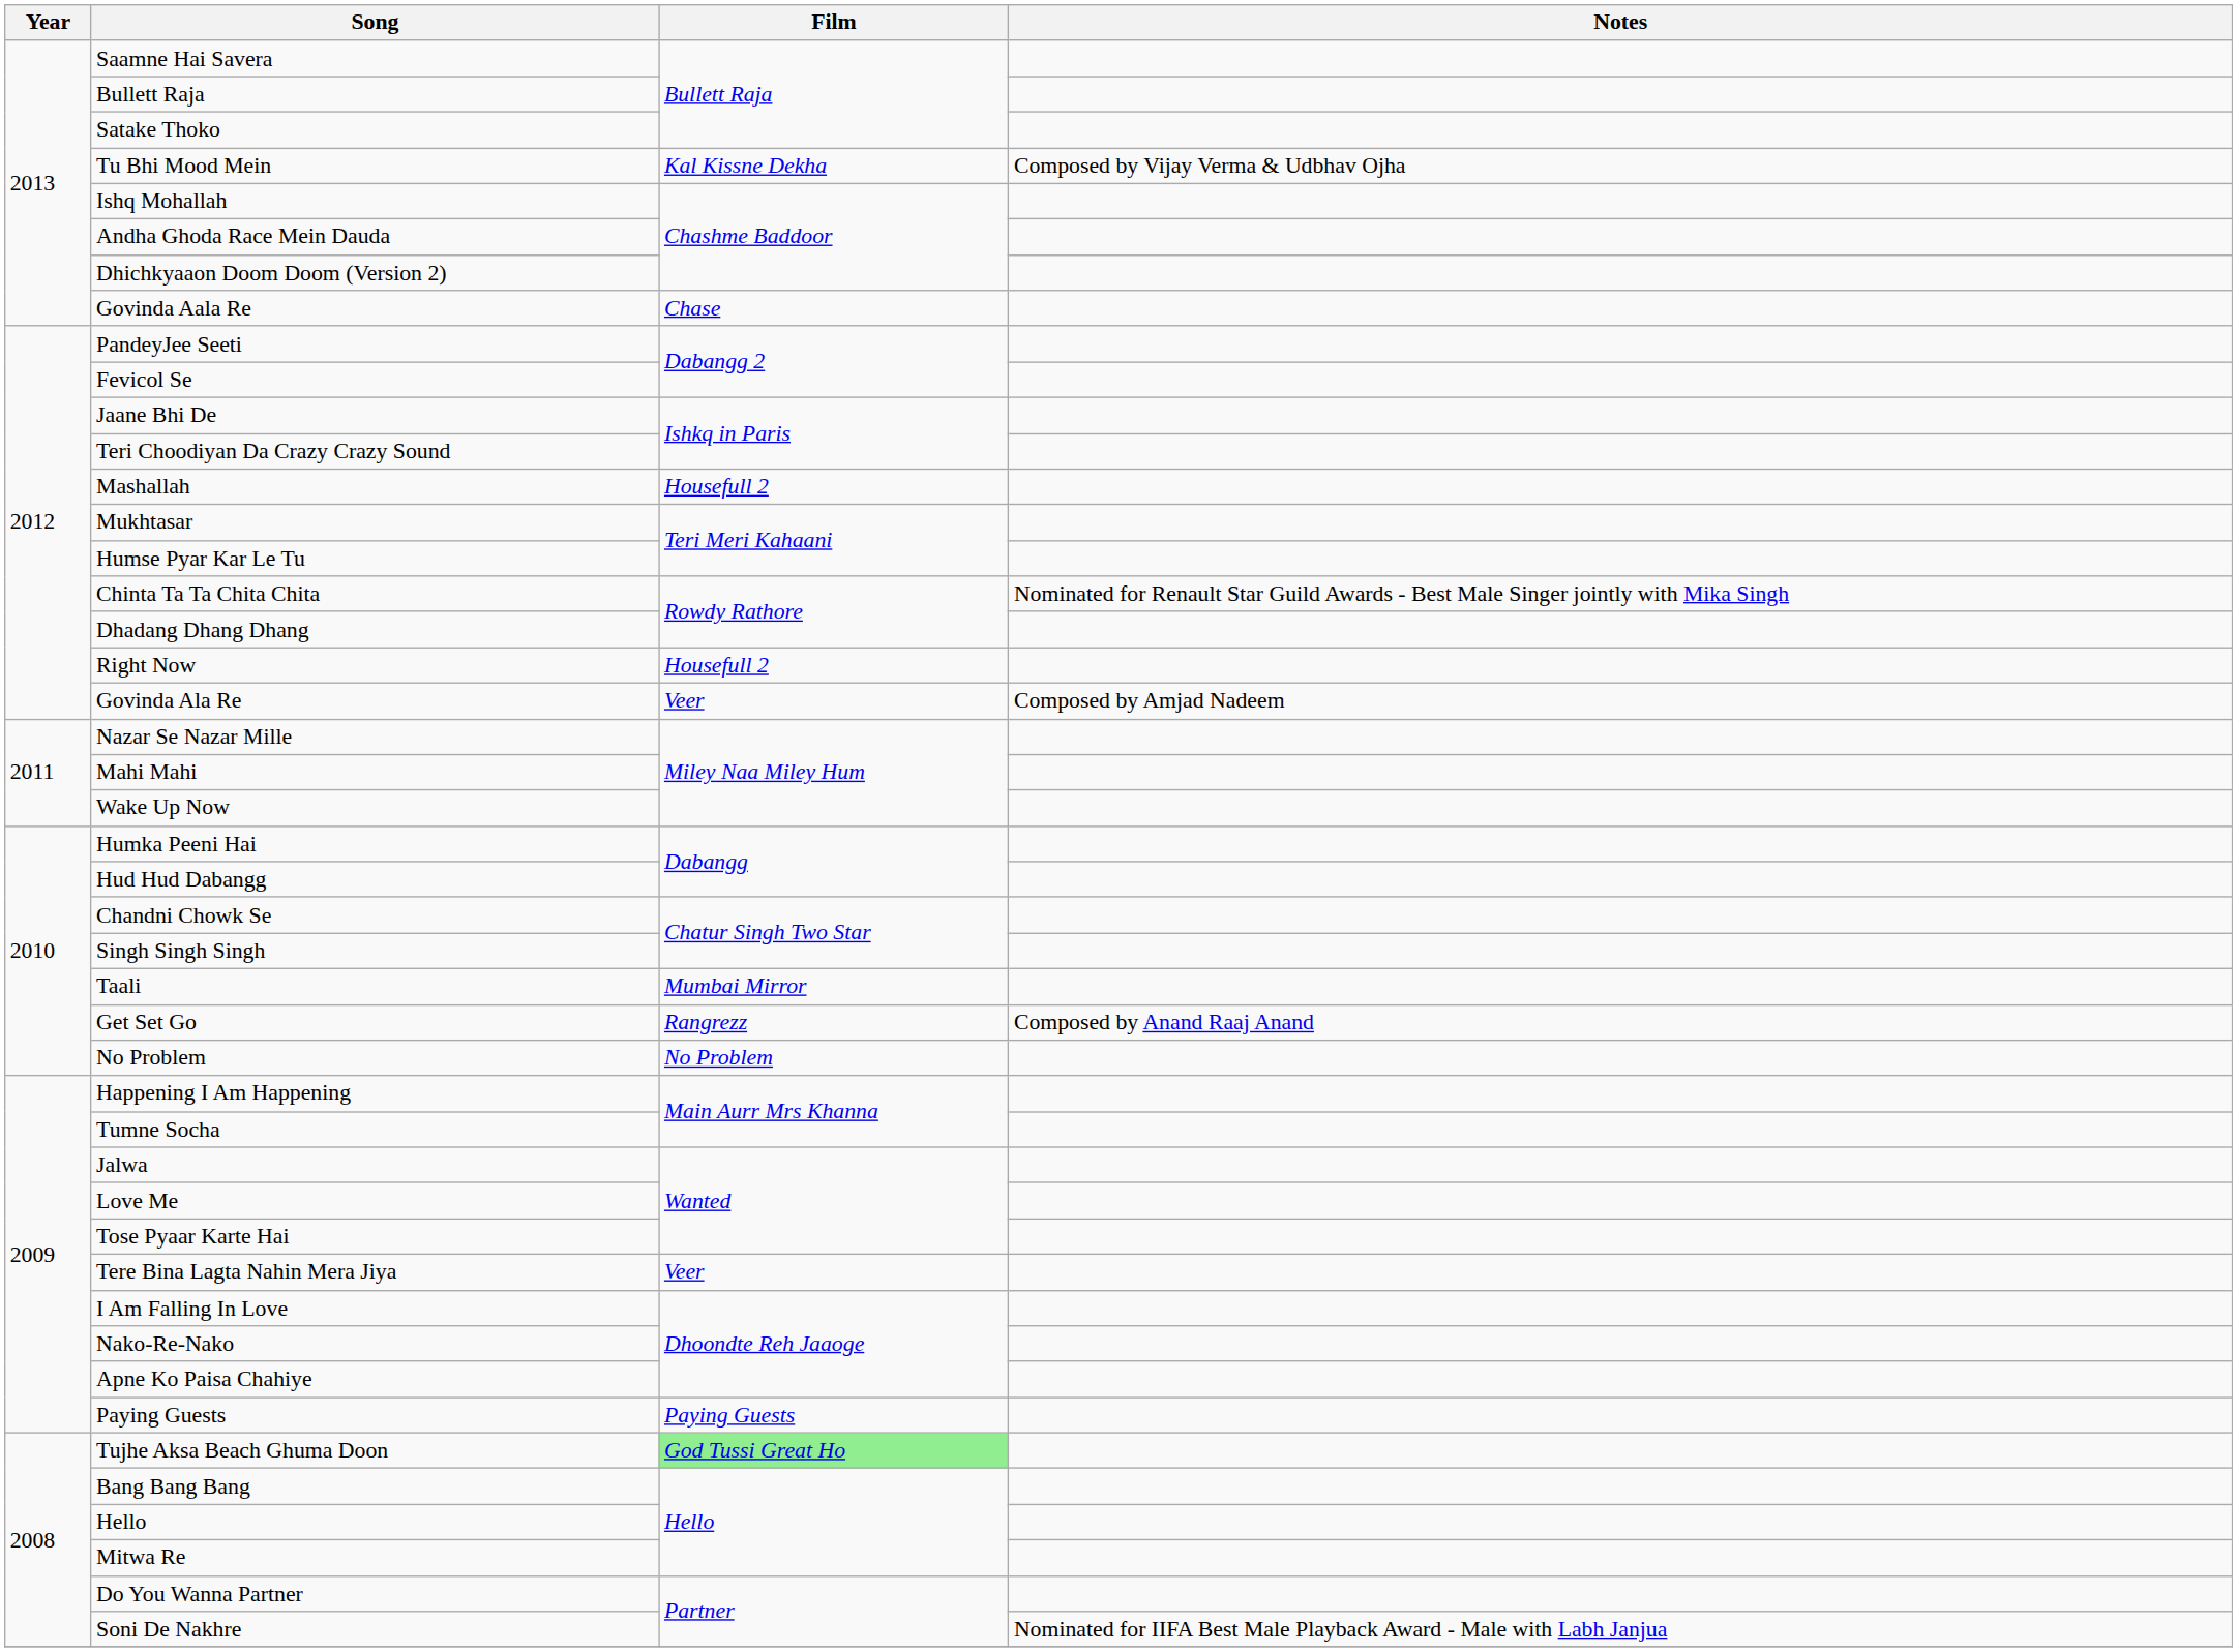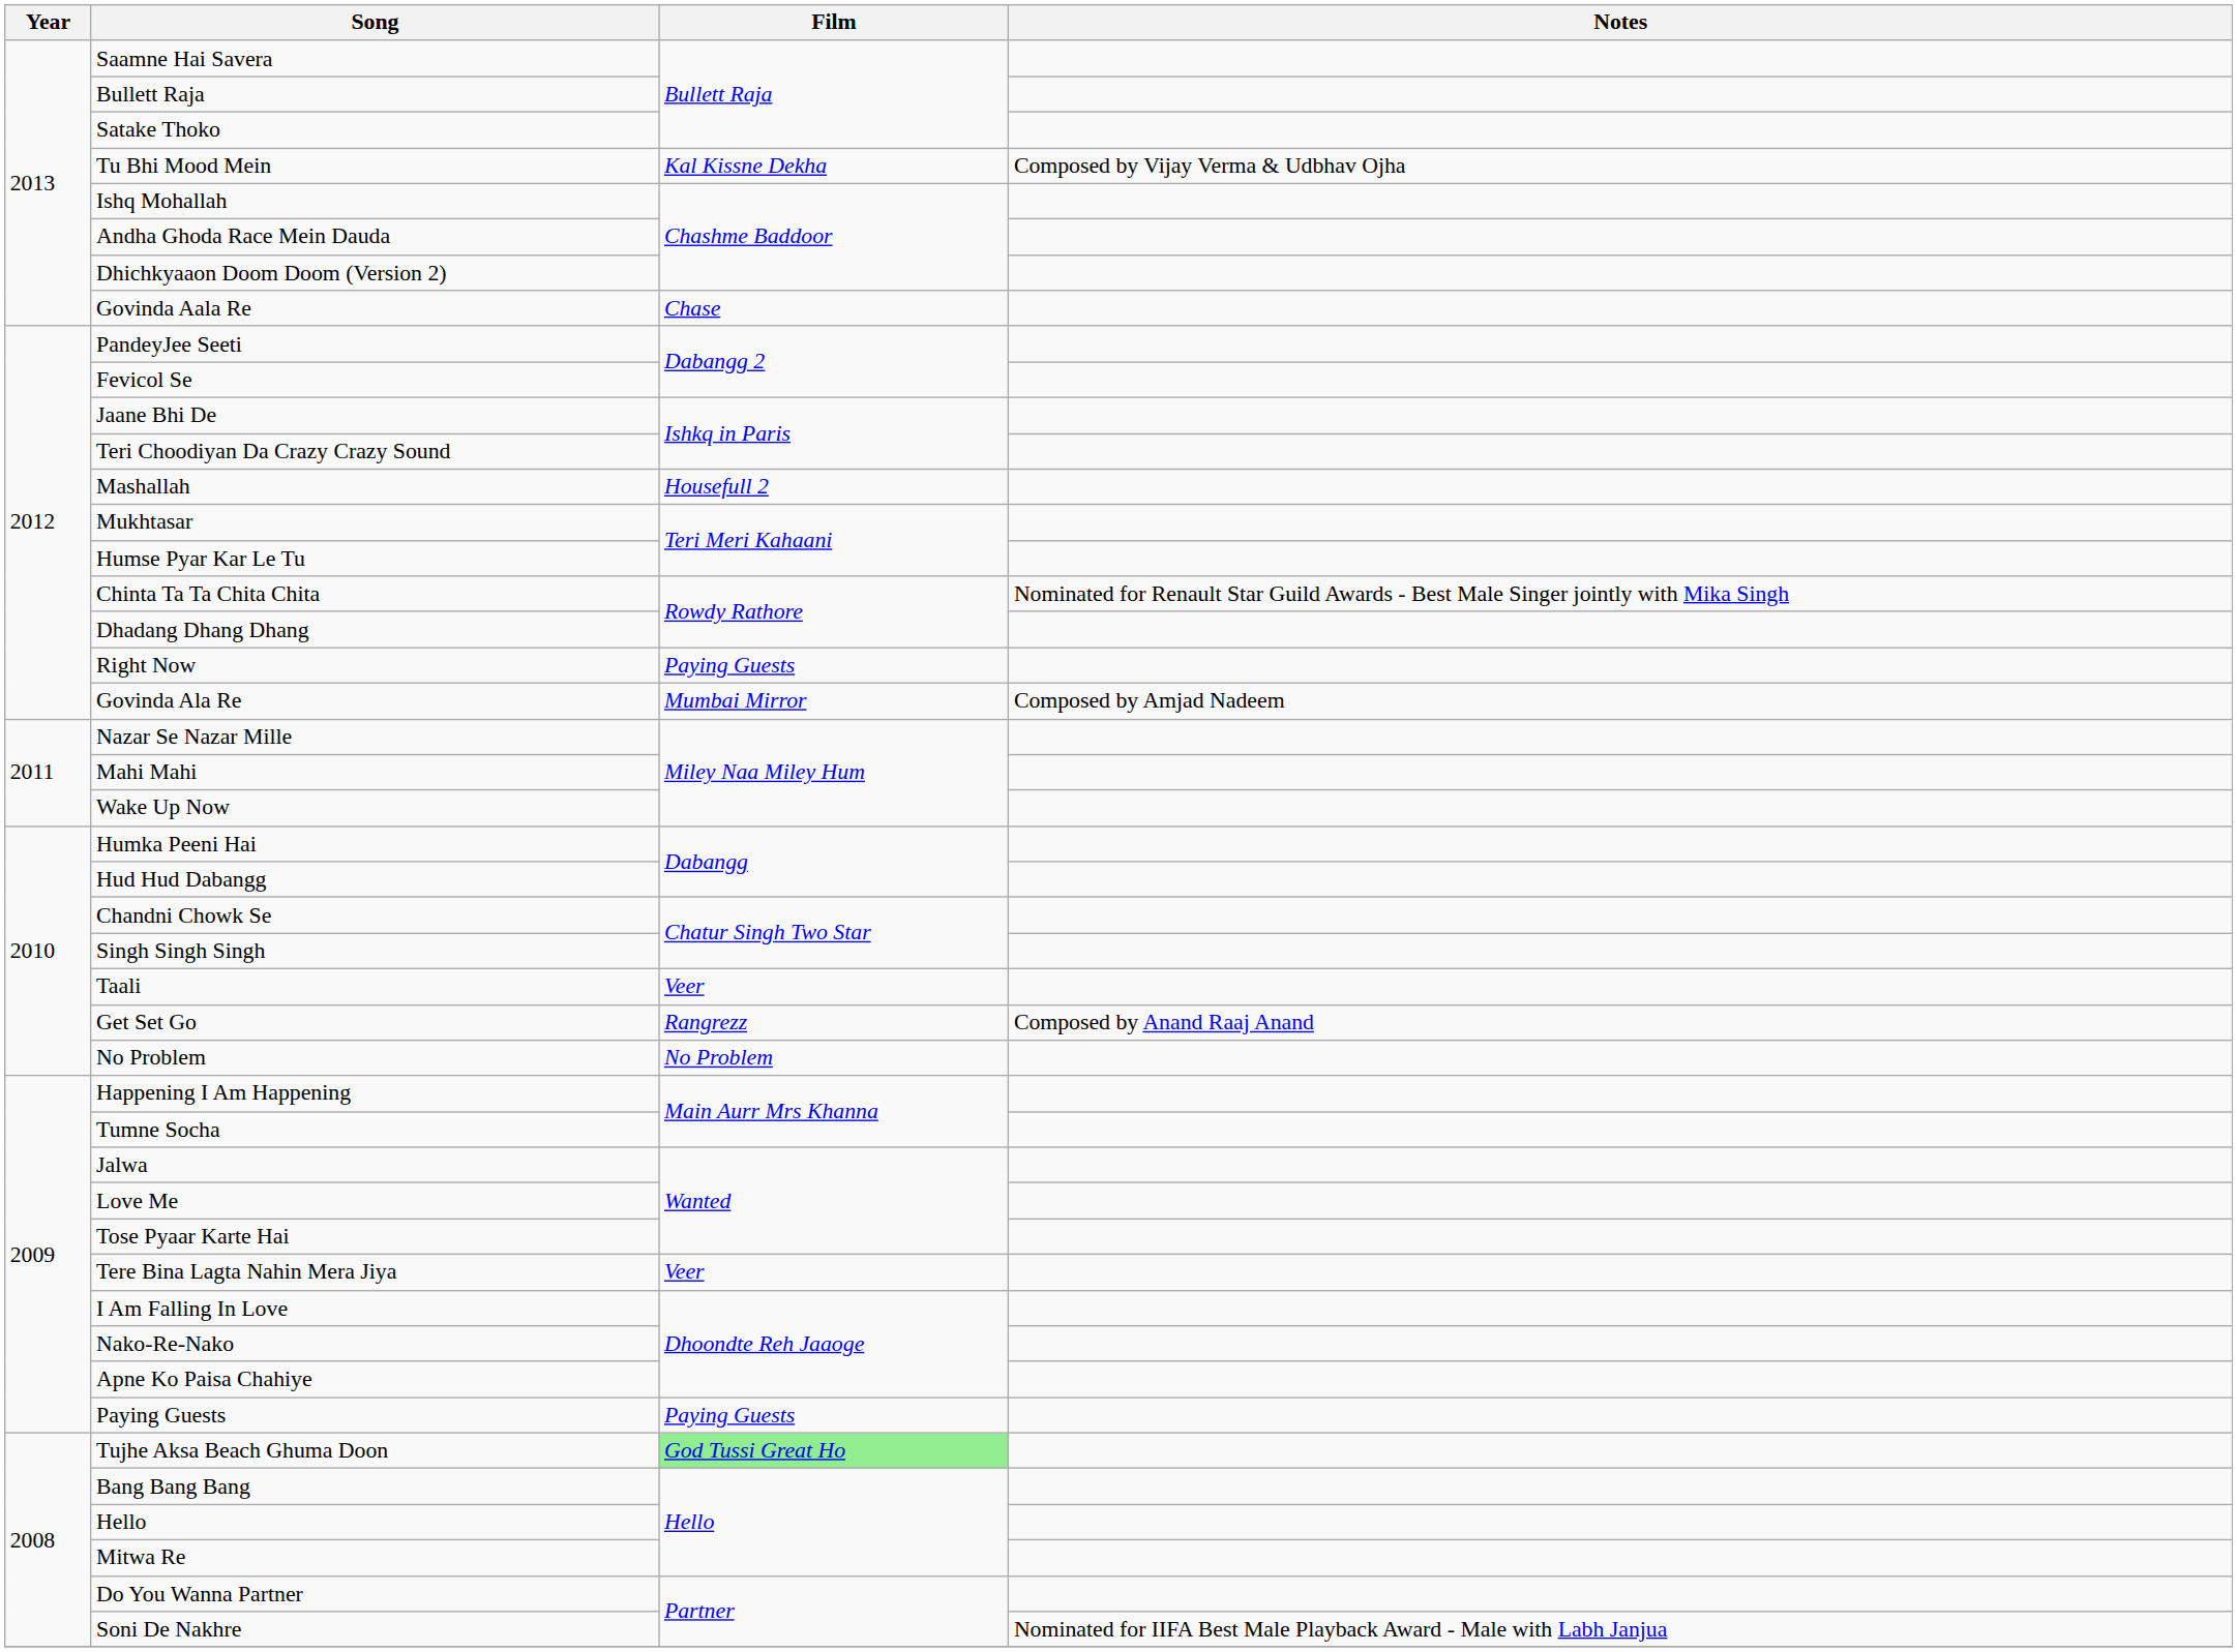Right Now | Film: Housefull 2 -> Paying Guests
Govinda Ala Re | Film: Veer -> Mumbai Mirror
Taali | Film: Mumbai Mirror -> Veer
